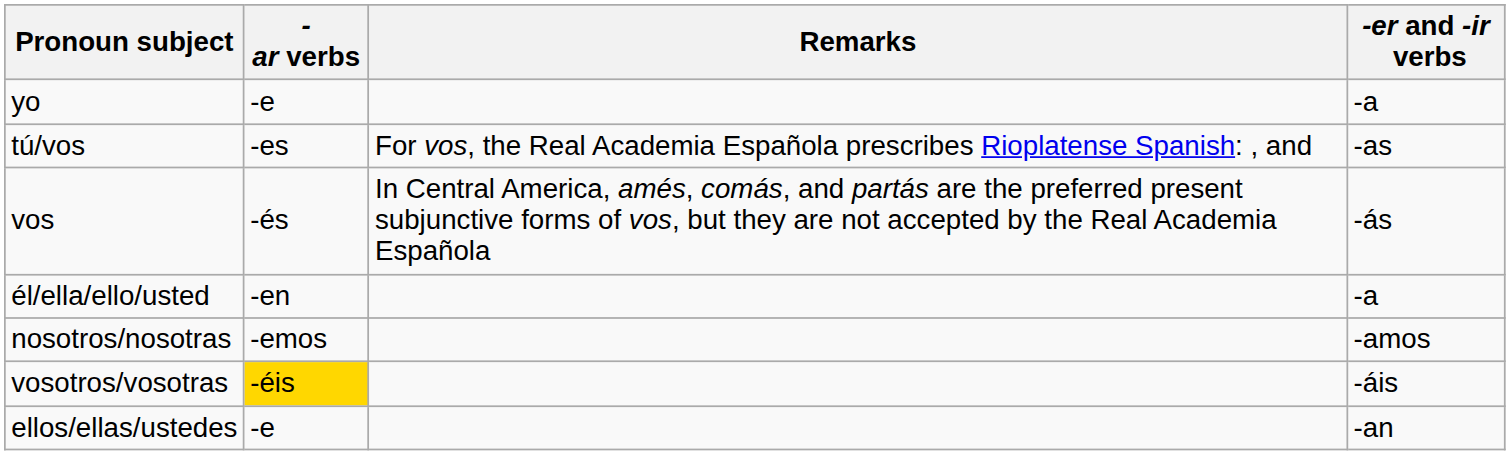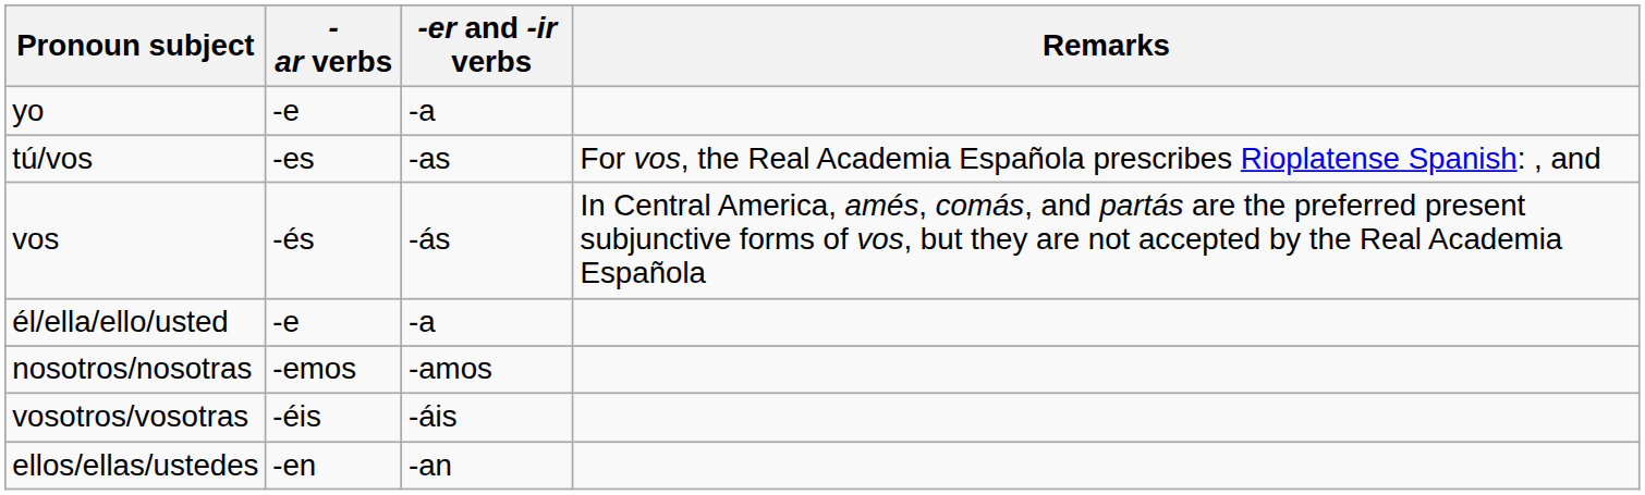columns swapped: -er and -ir verbs <-> Remarks
él/ella/ello/usted | -ar verbs: -en -> -e
vosotros/vosotras | -ar verbs: gold background -> no background
ellos/ellas/ustedes | -ar verbs: -e -> -en
